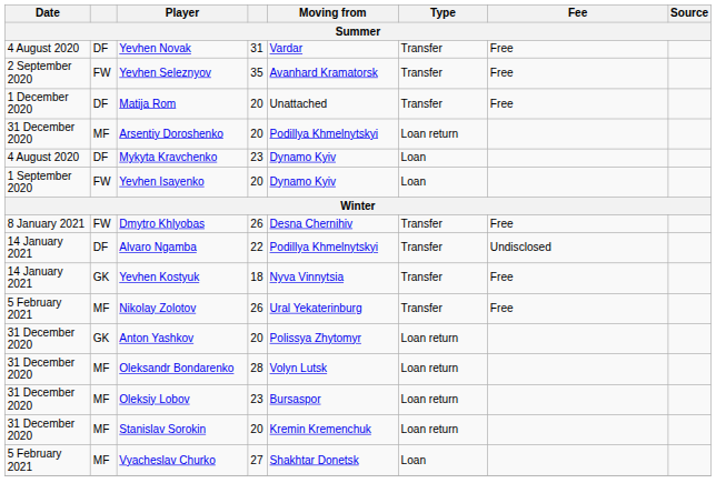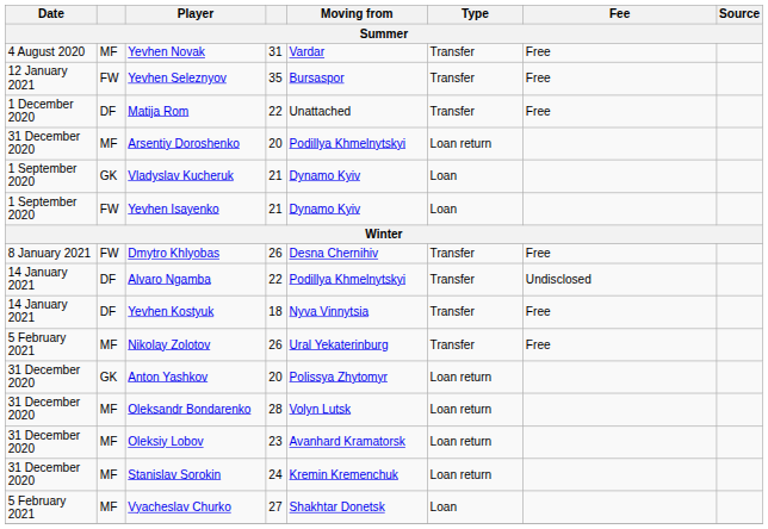Yevhen Novak | column 2: DF -> MF
Yevhen Seleznyov | Date: 2 September 2020 -> 12 January 2021
Yevhen Seleznyov | Moving from: Avanhard Kramatorsk -> Bursaspor
Matija Rom | column 4: 20 -> 22
- row: 4 August 2020 | DF | Mykyta Kravchenko | 23 | Dynamo Kyiv | Loan
+ row: 1 September 2020 | GK | Vladyslav Kucheruk | 21 | Dynamo Kyiv | Loan
Yevhen Isayenko | column 4: 20 -> 21
Yevhen Kostyuk | column 2: GK -> DF
Oleksiy Lobov | Moving from: Bursaspor -> Avanhard Kramatorsk
Stanislav Sorokin | column 4: 20 -> 24
